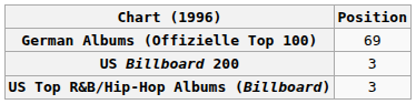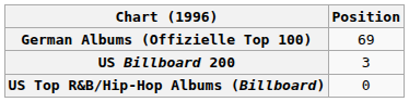US Top R&B/Hip-Hop Albums (Billboard) | Position: 3 -> 0
